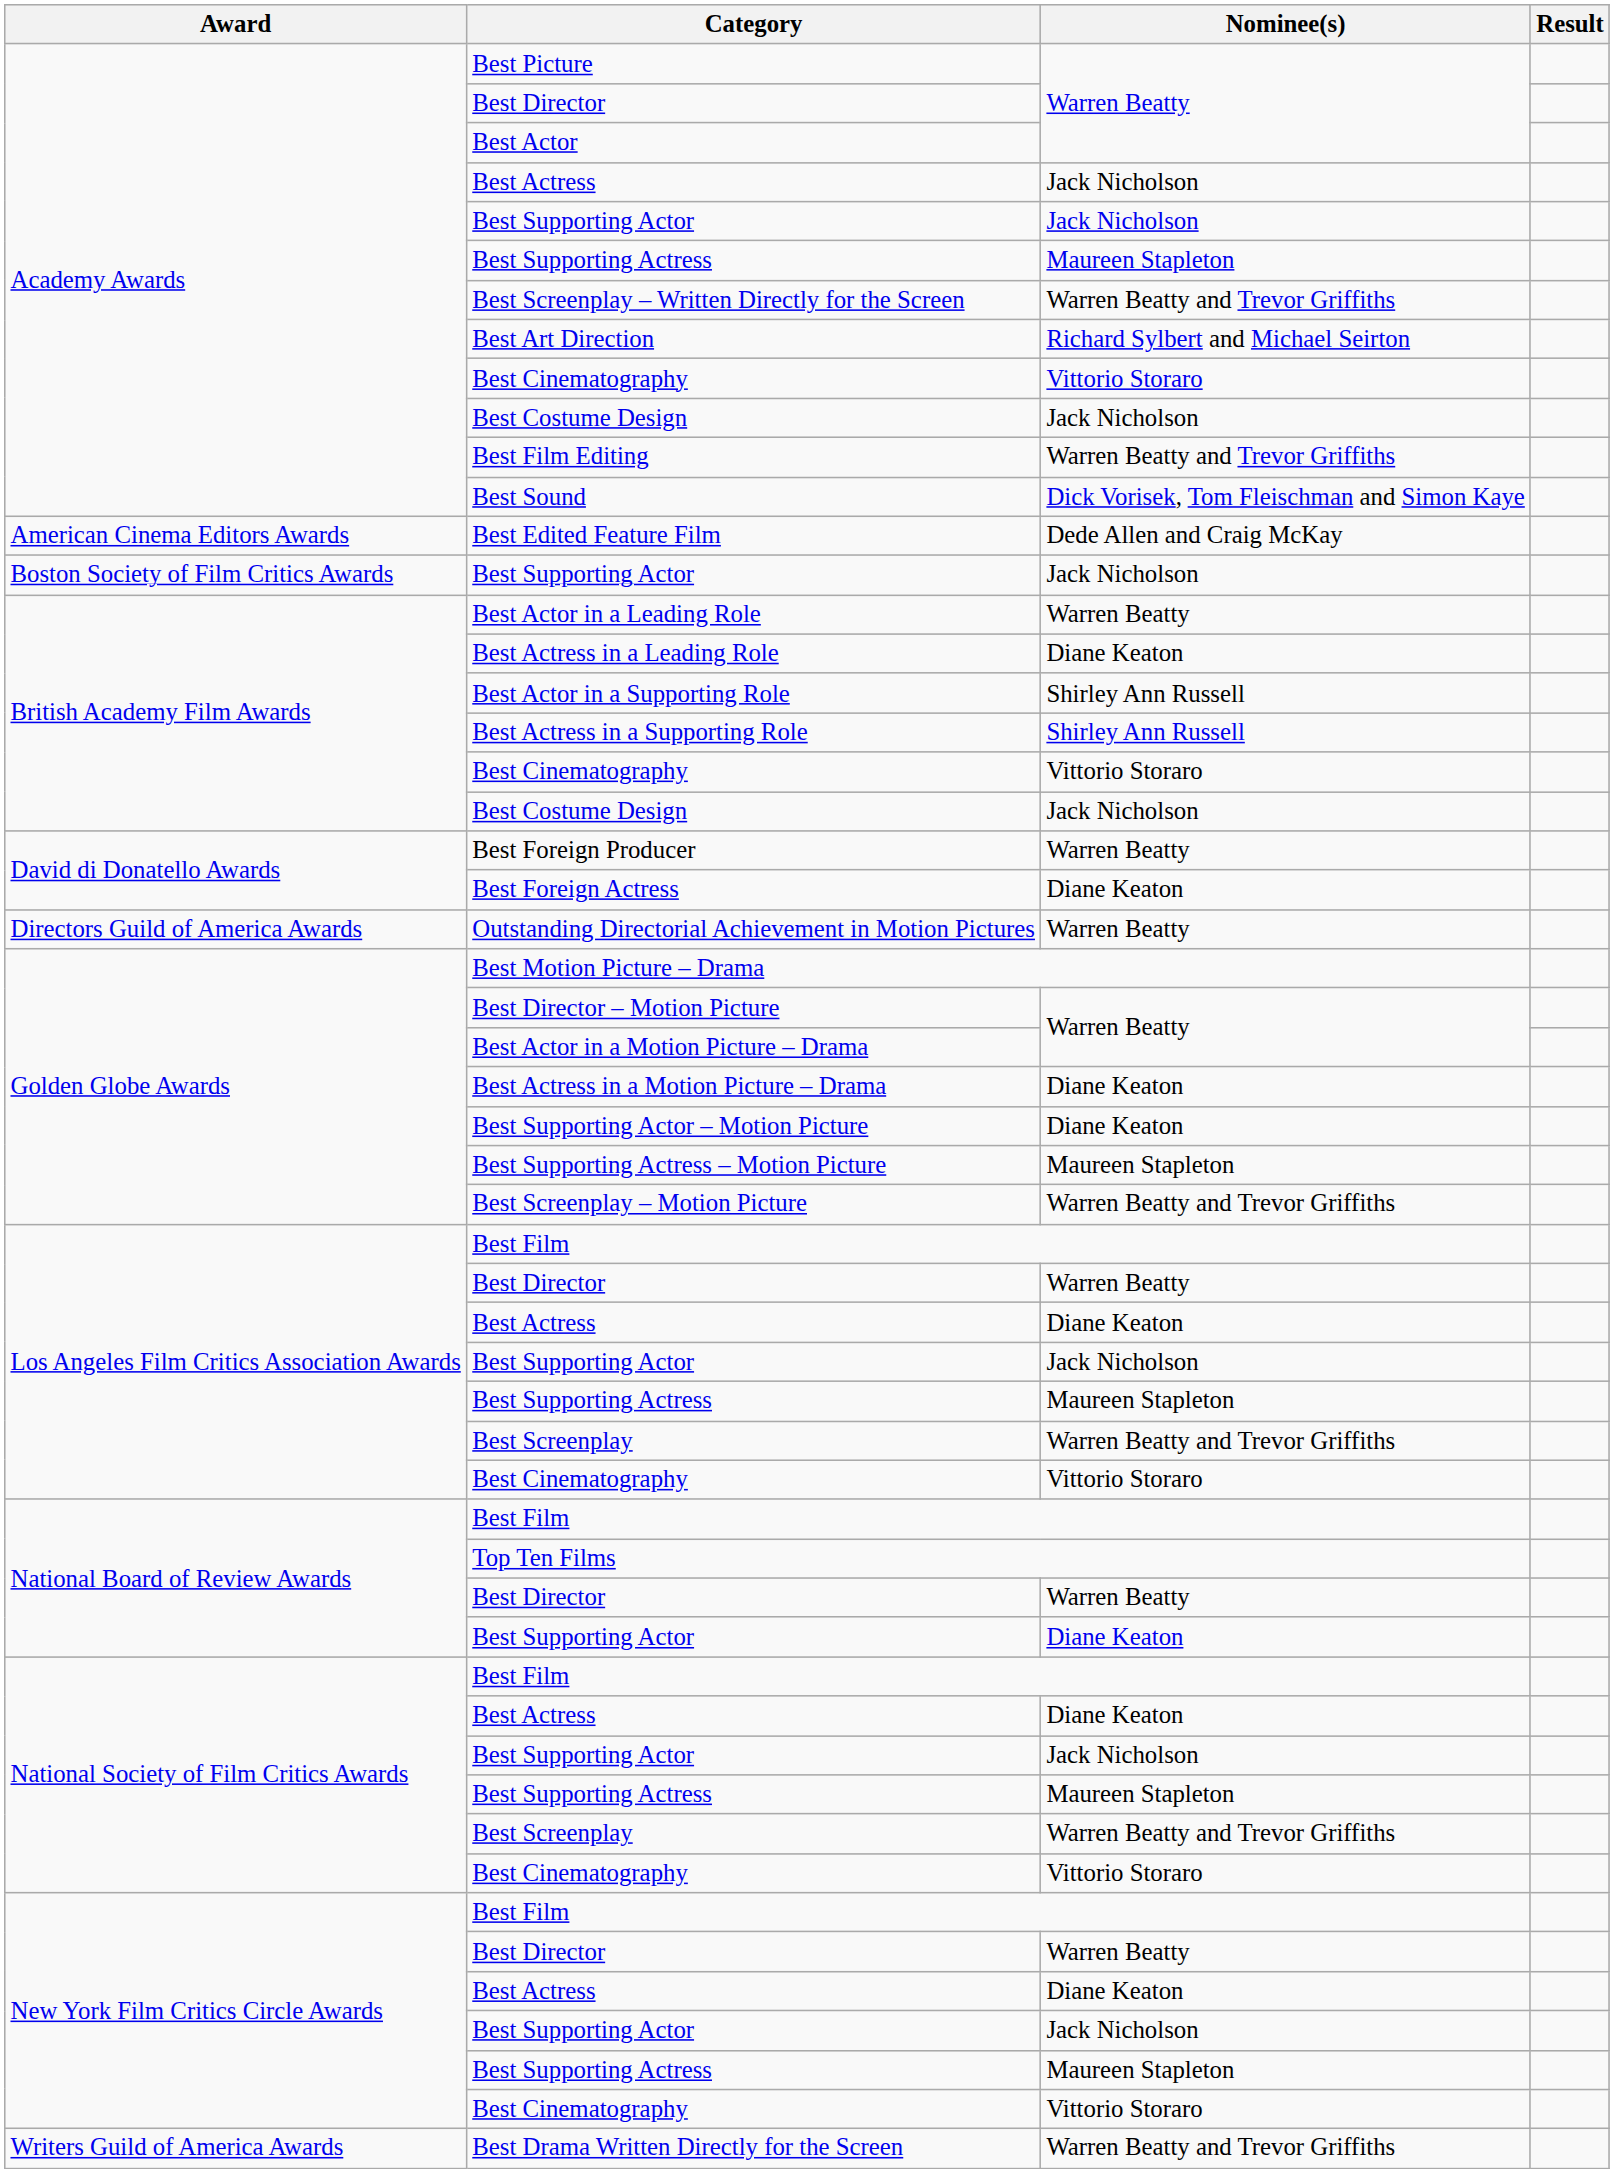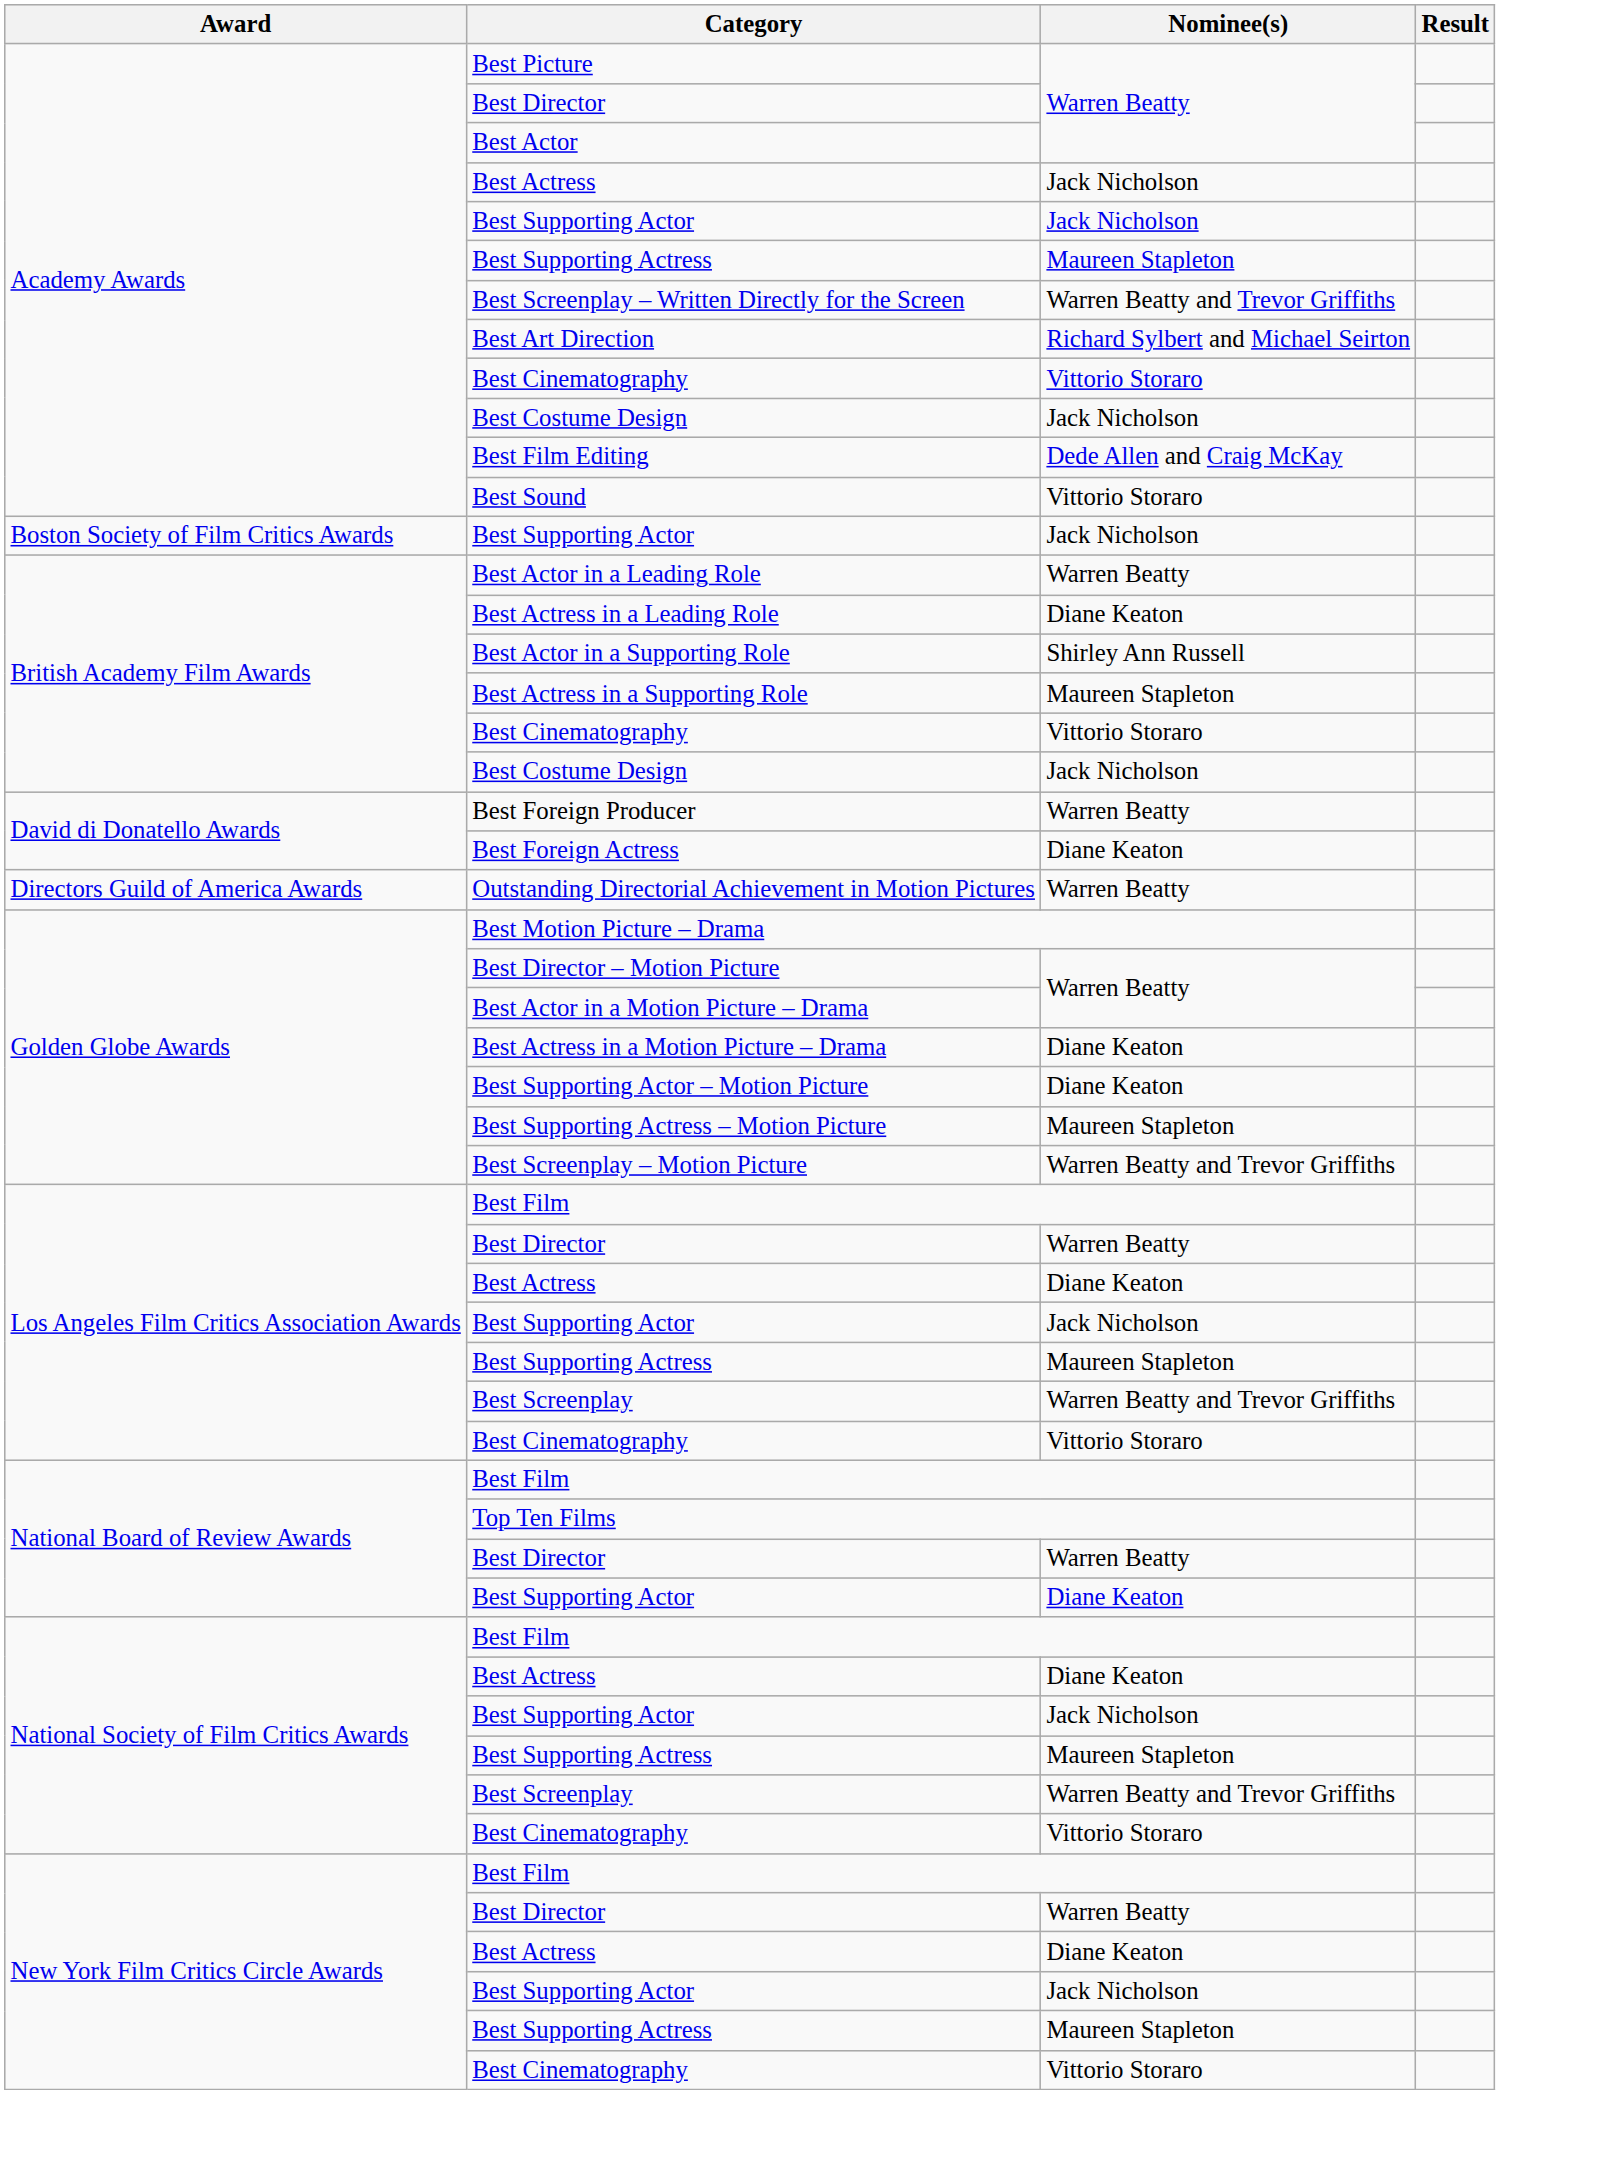Best Film Editing | Nominee(s): Warren Beatty and Trevor Griffiths -> Dede Allen and Craig McKay
Best Sound | Nominee(s): Dick Vorisek, Tom Fleischman and Simon Kaye -> Vittorio Storaro
- row: American Cinema Editors Awards | Best Edited Feature Film | Dede Allen and Craig McKay
Best Actress in a Supporting Role | Nominee(s): Shirley Ann Russell -> Maureen Stapleton
- row: Writers Guild of America Awards | Best Drama Written Directly for the Screen | Warren Beatty and Trevor Griffiths
